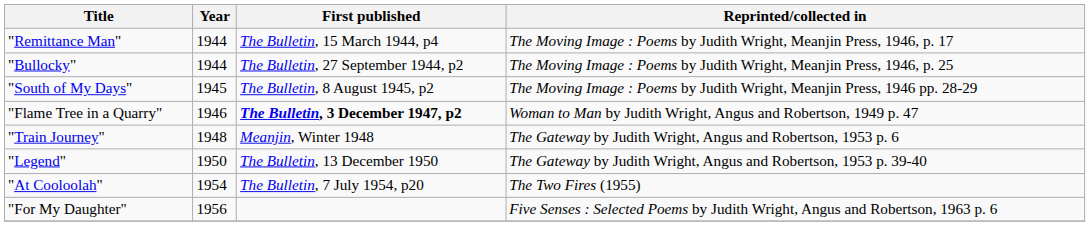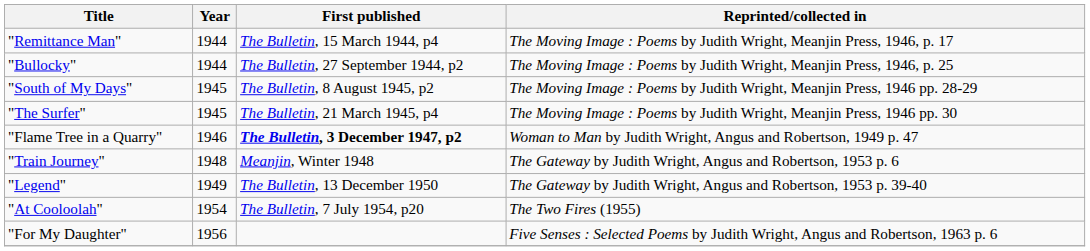+ row: "The Surfer" | 1945 | The Bulletin, 21 March 1945, p4 | The Moving Image : Poems by Judith Wright, Meanjin Press, 1946 pp. 30
"Legend" | Year: 1950 -> 1949
